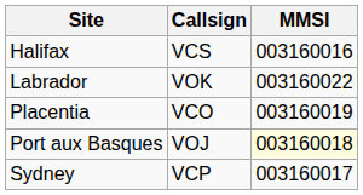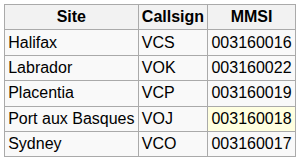Placentia | Callsign: VCO -> VCP
Sydney | Callsign: VCP -> VCO
